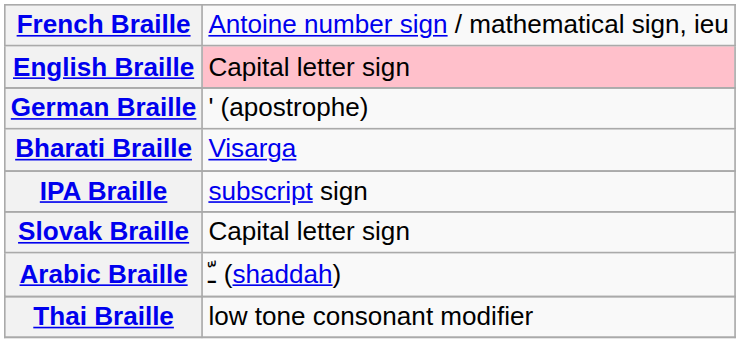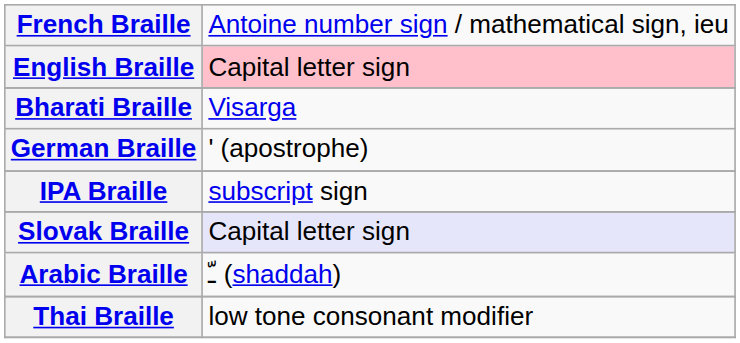rows swapped: German Braille <-> Bharati Braille
Slovak Braille | column 2: no background -> lavender background
